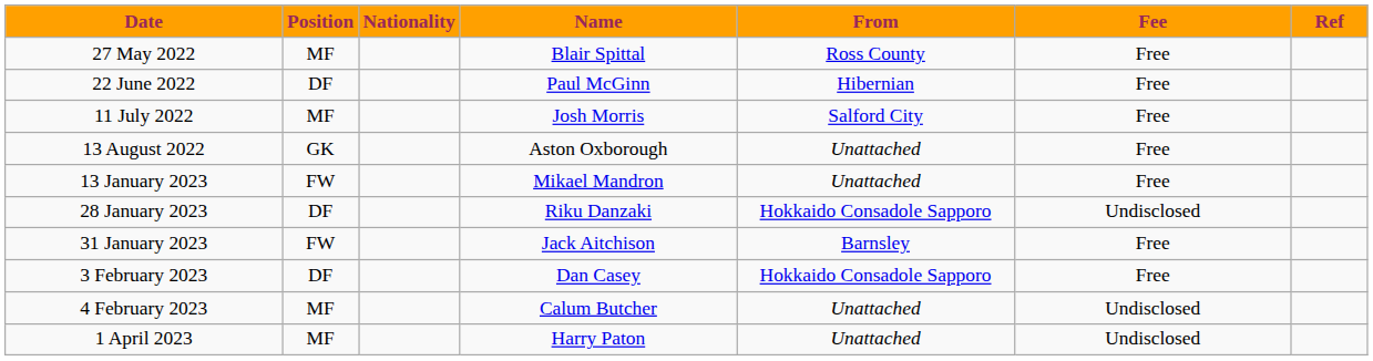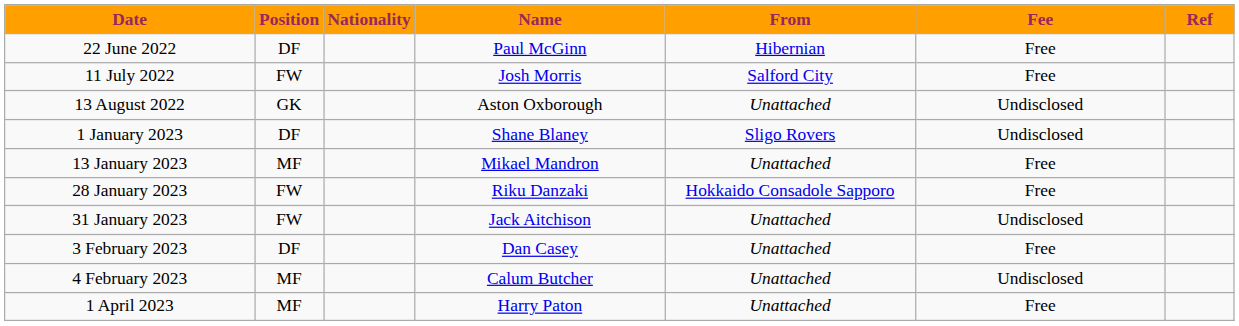- row: 27 May 2022 | MF | Blair Spittal | Ross County | Free
11 July 2022 | Position: MF -> FW
13 August 2022 | Fee: Free -> Undisclosed
+ row: 1 January 2023 | DF | Shane Blaney | Sligo Rovers | Undisclosed
13 January 2023 | Position: FW -> MF
28 January 2023 | Position: DF -> FW
28 January 2023 | Fee: Undisclosed -> Free
31 January 2023 | From: Barnsley -> Unattached
31 January 2023 | Fee: Free -> Undisclosed
3 February 2023 | From: Hokkaido Consadole Sapporo -> Unattached
1 April 2023 | Fee: Undisclosed -> Free
